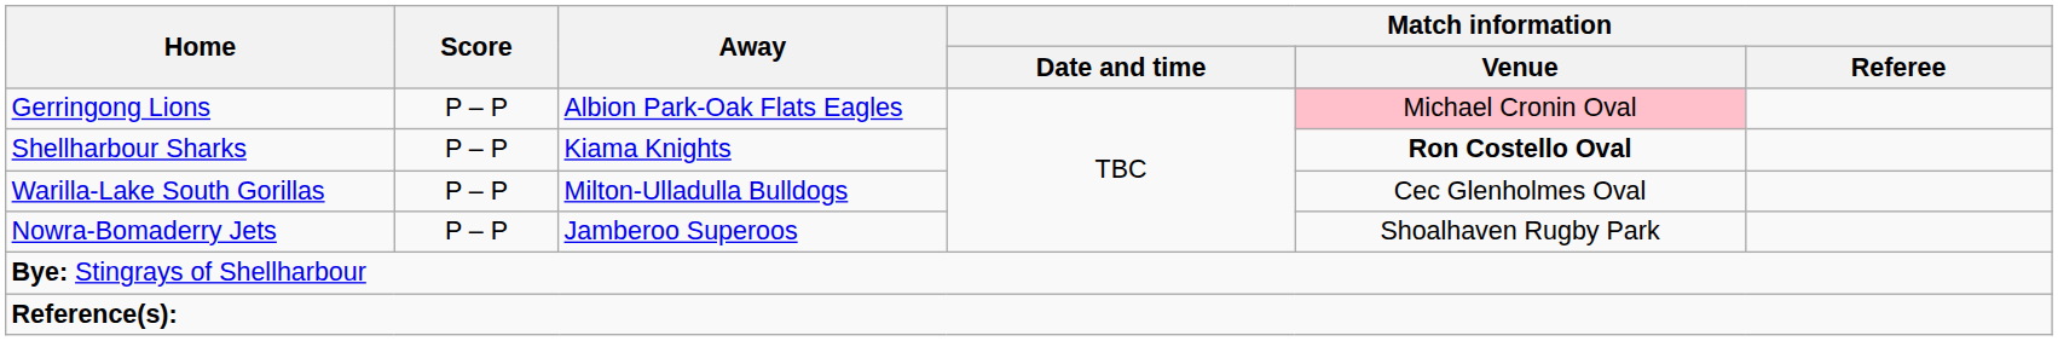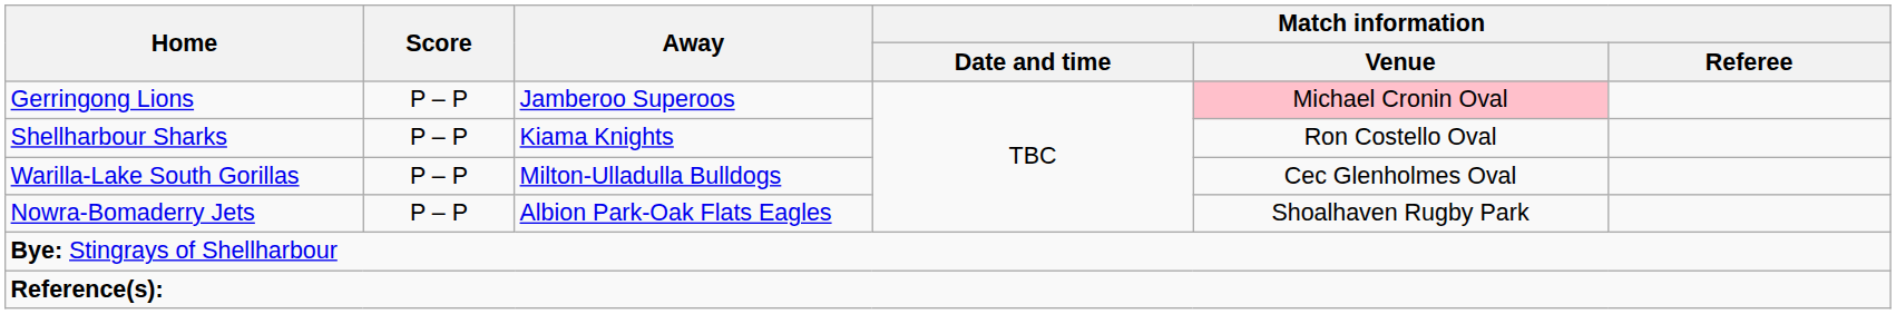Gerringong Lions | Away: Albion Park-Oak Flats Eagles -> Jamberoo Superoos
Shellharbour Sharks | Match information / Venue: bold -> normal
Nowra-Bomaderry Jets | Away: Jamberoo Superoos -> Albion Park-Oak Flats Eagles
